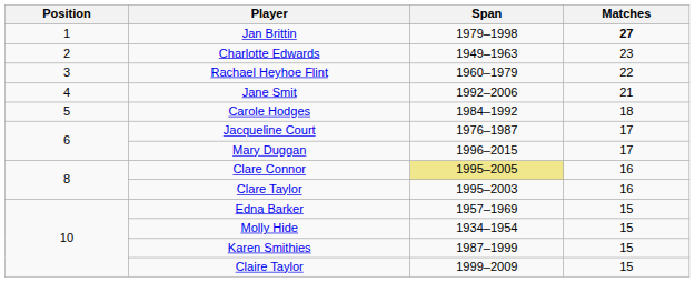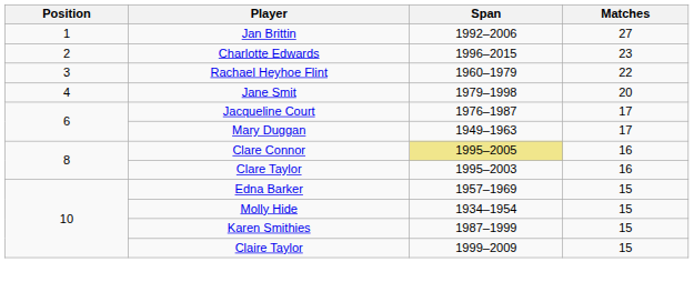Jan Brittin | Span: 1979–1998 -> 1992–2006
Jan Brittin | Matches: bold -> normal
Charlotte Edwards | Span: 1949–1963 -> 1996–2015
Jane Smit | Span: 1992–2006 -> 1979–1998
Jane Smit | Matches: 21 -> 20
- row: 5 | Carole Hodges | 1984–1992 | 18
Mary Duggan | Span: 1996–2015 -> 1949–1963
